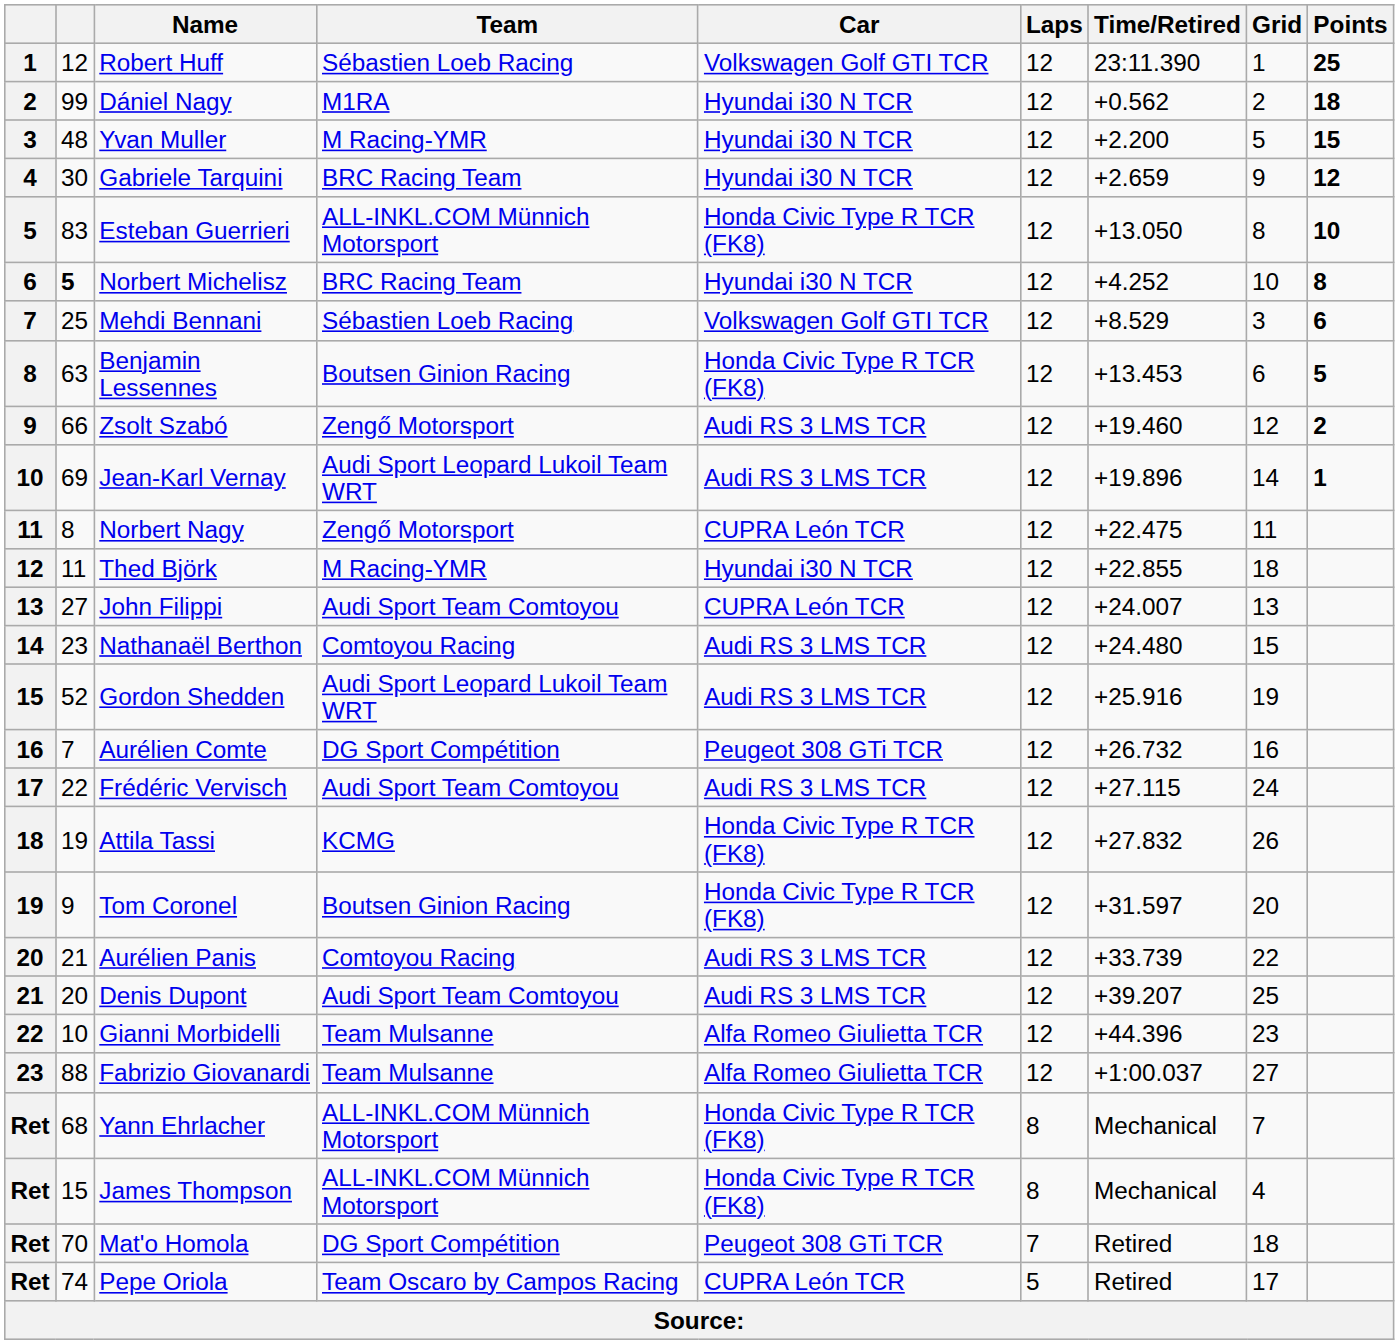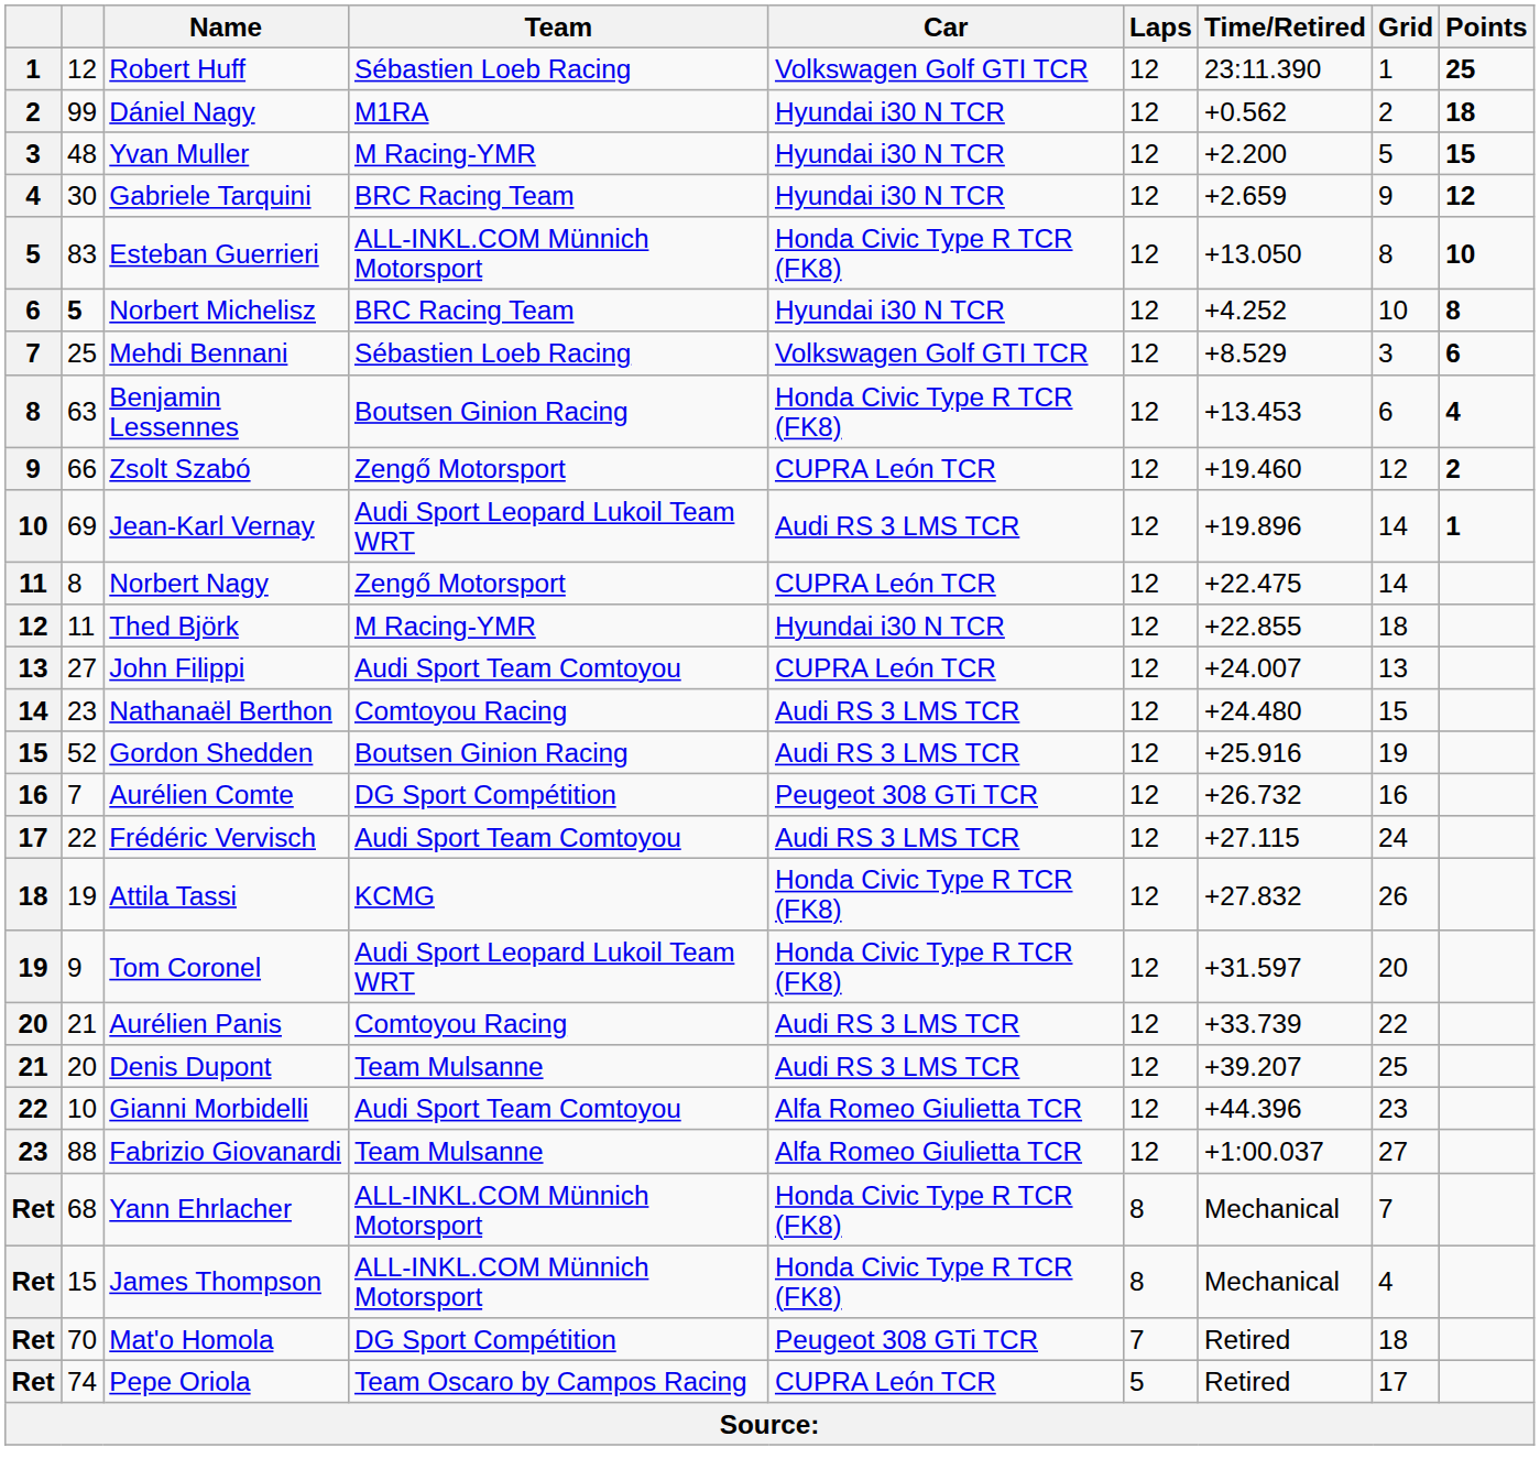Benjamin Lessennes | Points: 5 -> 4
Zsolt Szabó | Car: Audi RS 3 LMS TCR -> CUPRA León TCR
Norbert Nagy | Grid: 11 -> 14
Gordon Shedden | Team: Audi Sport Leopard Lukoil Team WRT -> Boutsen Ginion Racing
Tom Coronel | Team: Boutsen Ginion Racing -> Audi Sport Leopard Lukoil Team WRT
Denis Dupont | Team: Audi Sport Team Comtoyou -> Team Mulsanne
Gianni Morbidelli | Team: Team Mulsanne -> Audi Sport Team Comtoyou
